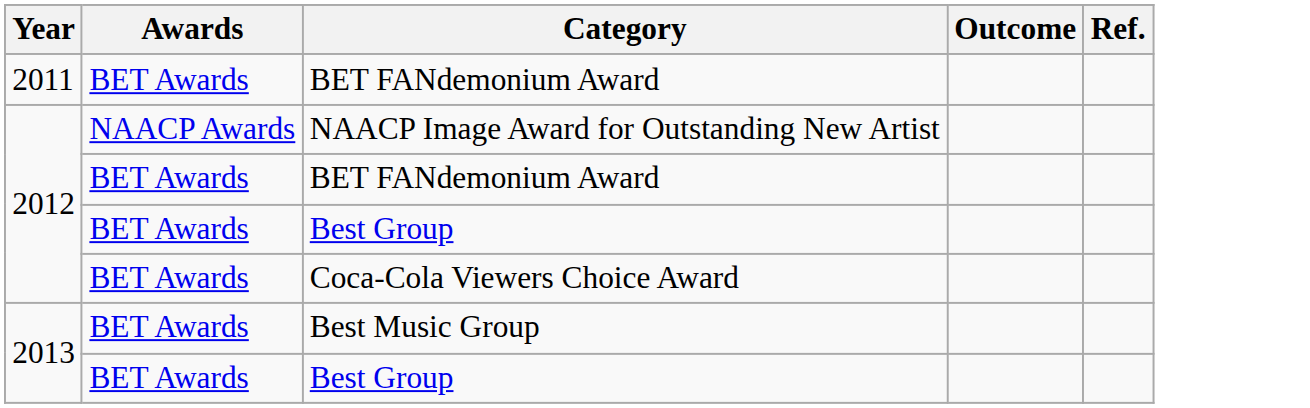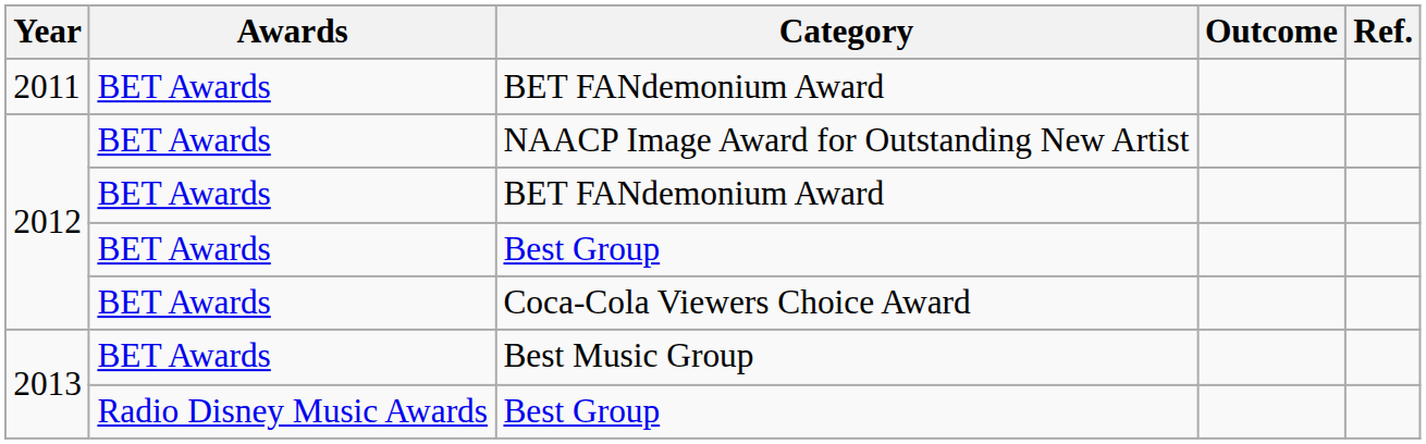NAACP Image Award for Outstanding New Artist | Awards: NAACP Awards -> BET Awards
2013 / Best Group | Awards: BET Awards -> Radio Disney Music Awards
